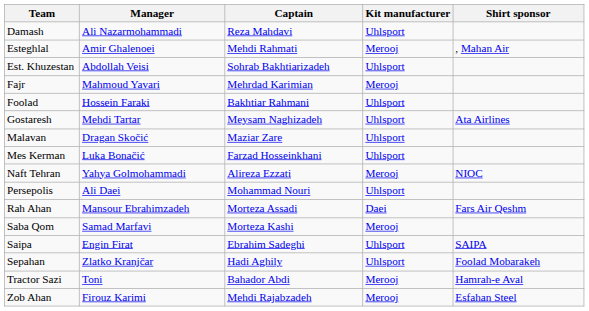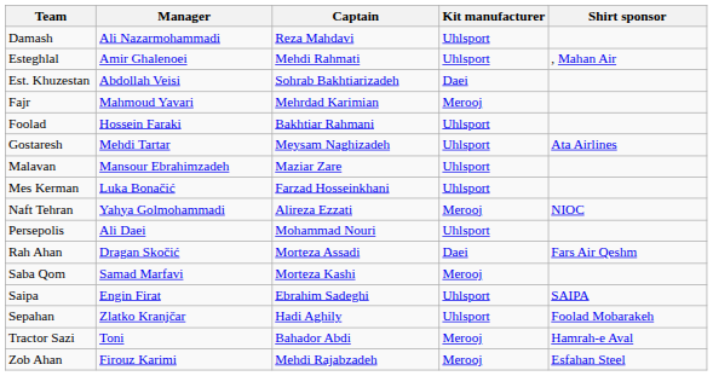Esteghlal | Kit manufacturer: Merooj -> Uhlsport
Est. Khuzestan | Kit manufacturer: Uhlsport -> Daei
Malavan | Manager: Dragan Skočić -> Mansour Ebrahimzadeh
Rah Ahan | Manager: Mansour Ebrahimzadeh -> Dragan Skočić
